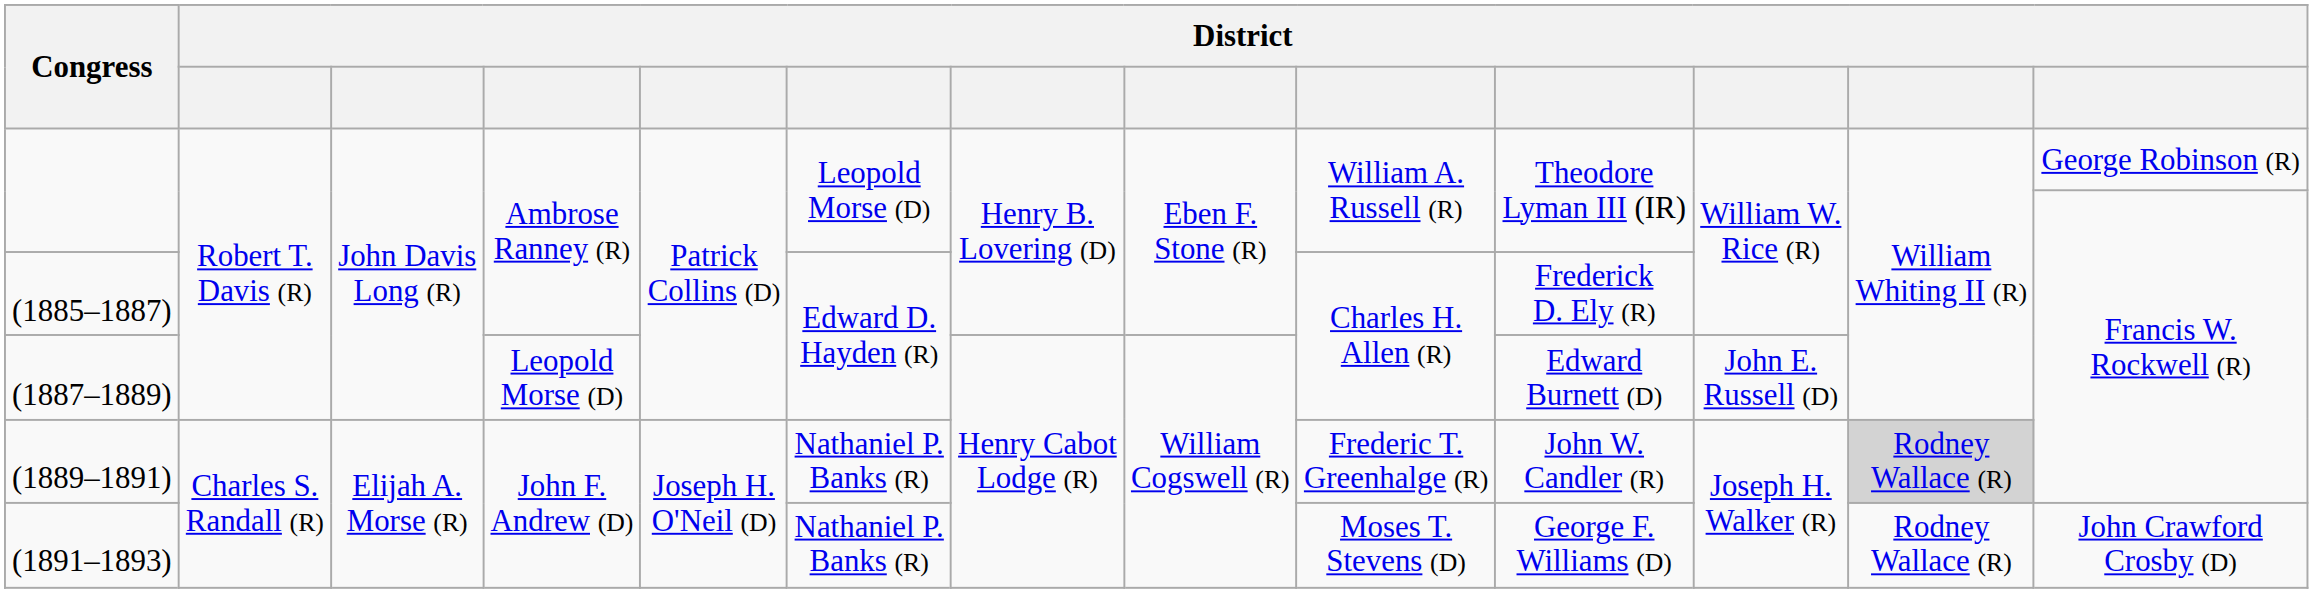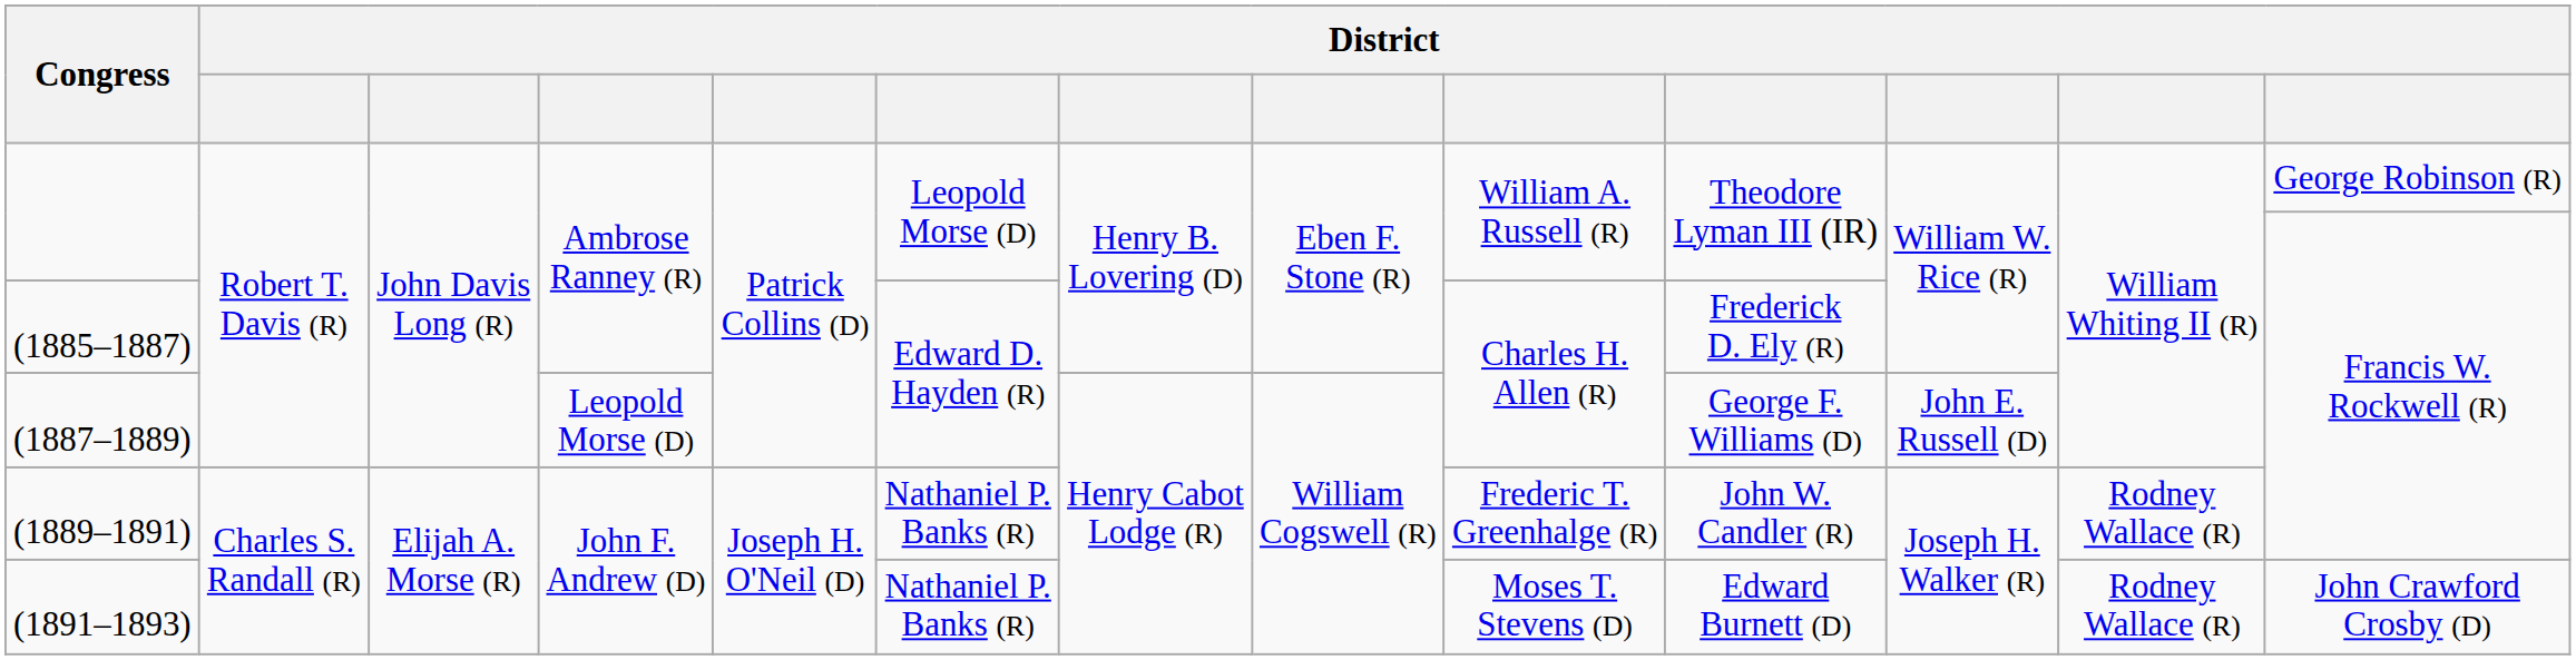(1887–1889) | column 10: Edward Burnett (D) -> George F. Williams (D)
(1889–1891) | column 12: lightgrey background -> no background
(1891–1893) | column 10: George F. Williams (D) -> Edward Burnett (D)
